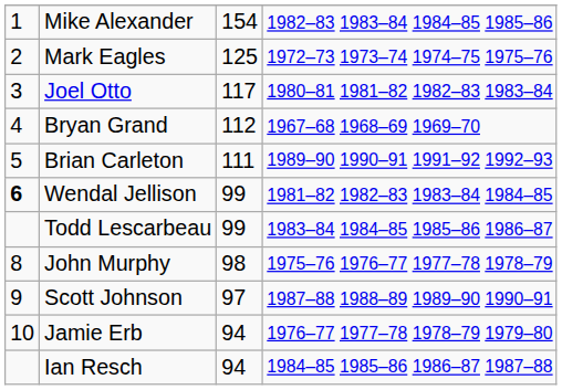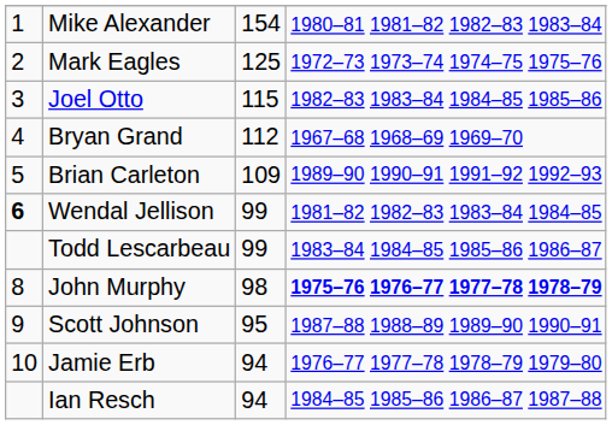Mike Alexander | column 4: 1982–83 1983–84 1984–85 1985–86 -> 1980–81 1981–82 1982–83 1983–84
Joel Otto | column 3: 117 -> 115
Joel Otto | column 4: 1980–81 1981–82 1982–83 1983–84 -> 1982–83 1983–84 1984–85 1985–86
Brian Carleton | column 3: 111 -> 109
John Murphy | column 4: normal -> bold
Scott Johnson | column 3: 97 -> 95
